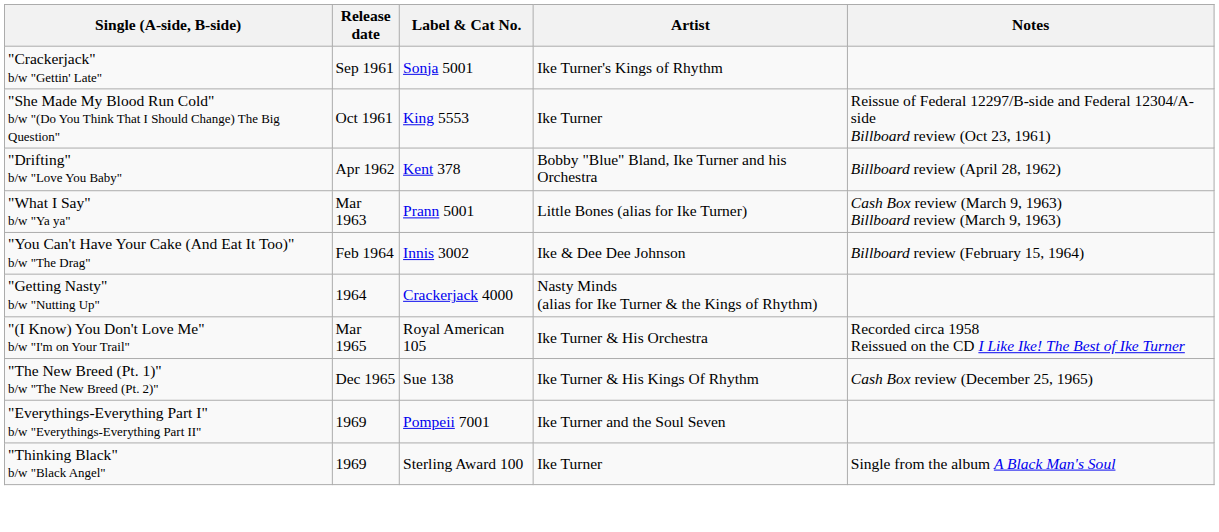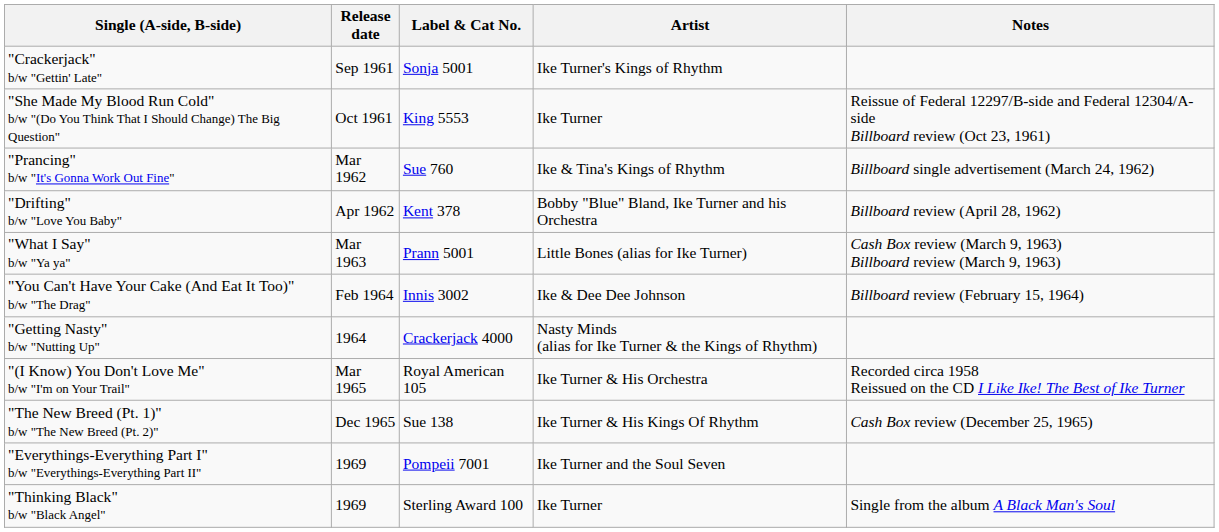+ row: "Prancing" b/w "It's Gonna Work Out Fine" | Mar 1962 | Sue 760 | Ike & Tina's Kings of Rhythm | Billboard single advertisement (March 24, 1962)
